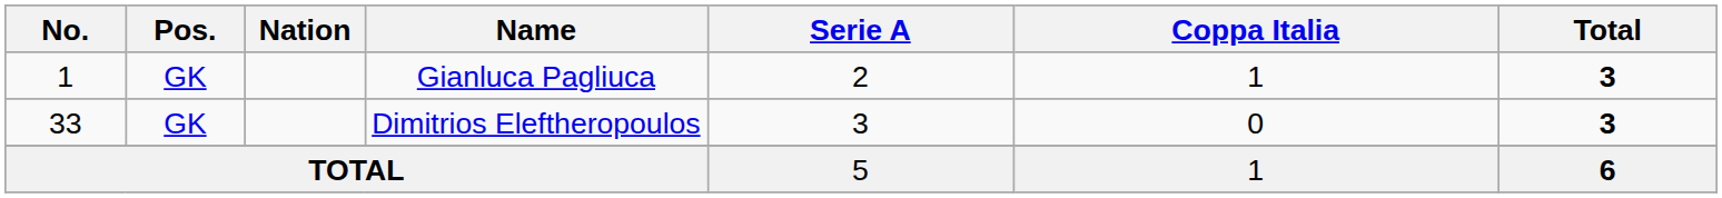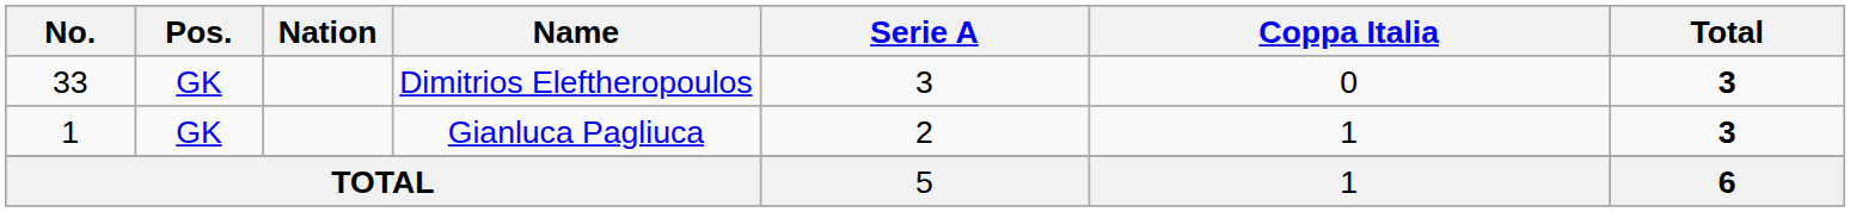rows swapped: Dimitrios Eleftheropoulos <-> Gianluca Pagliuca
